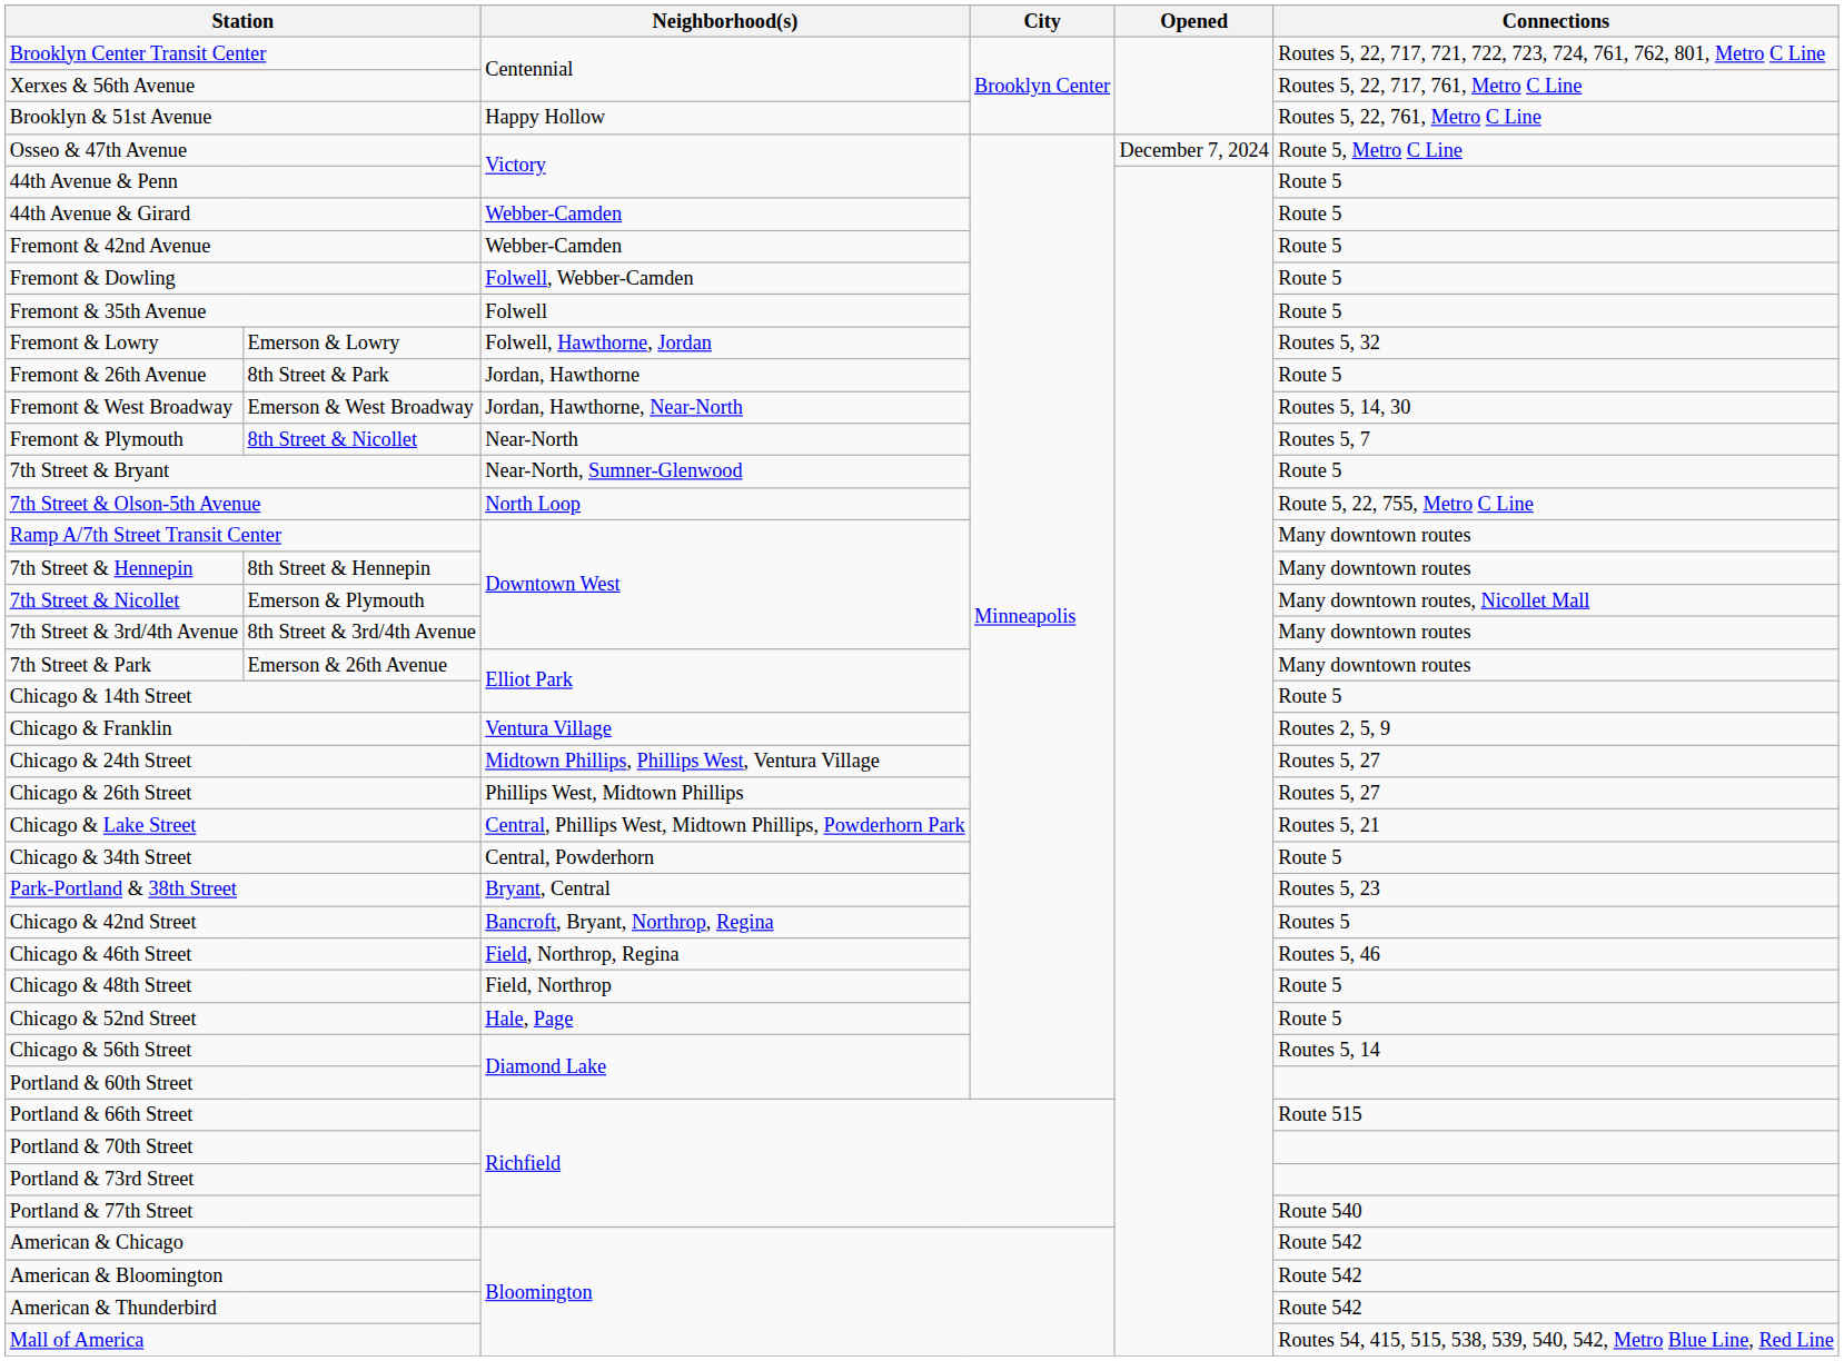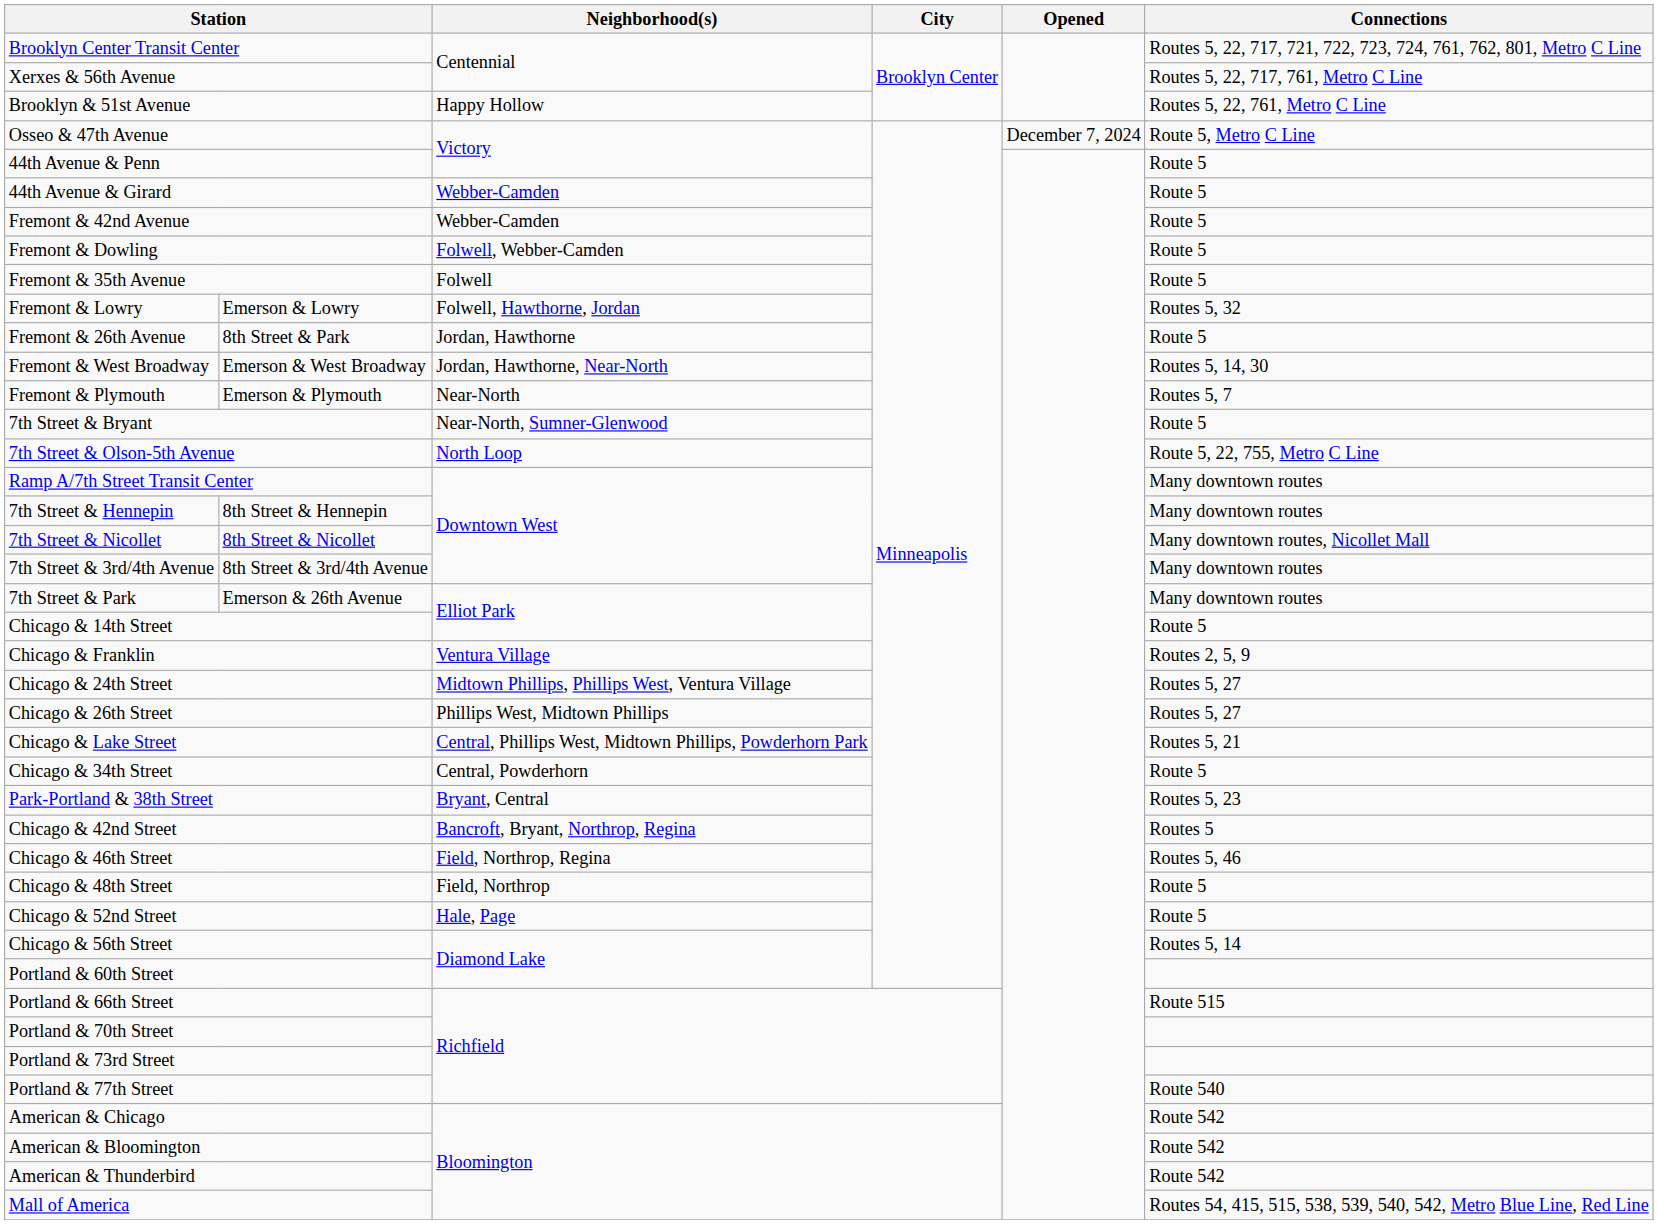Fremont & Plymouth | column 2: 8th Street & Nicollet -> Emerson & Plymouth
7th Street & Nicollet | column 2: Emerson & Plymouth -> 8th Street & Nicollet
